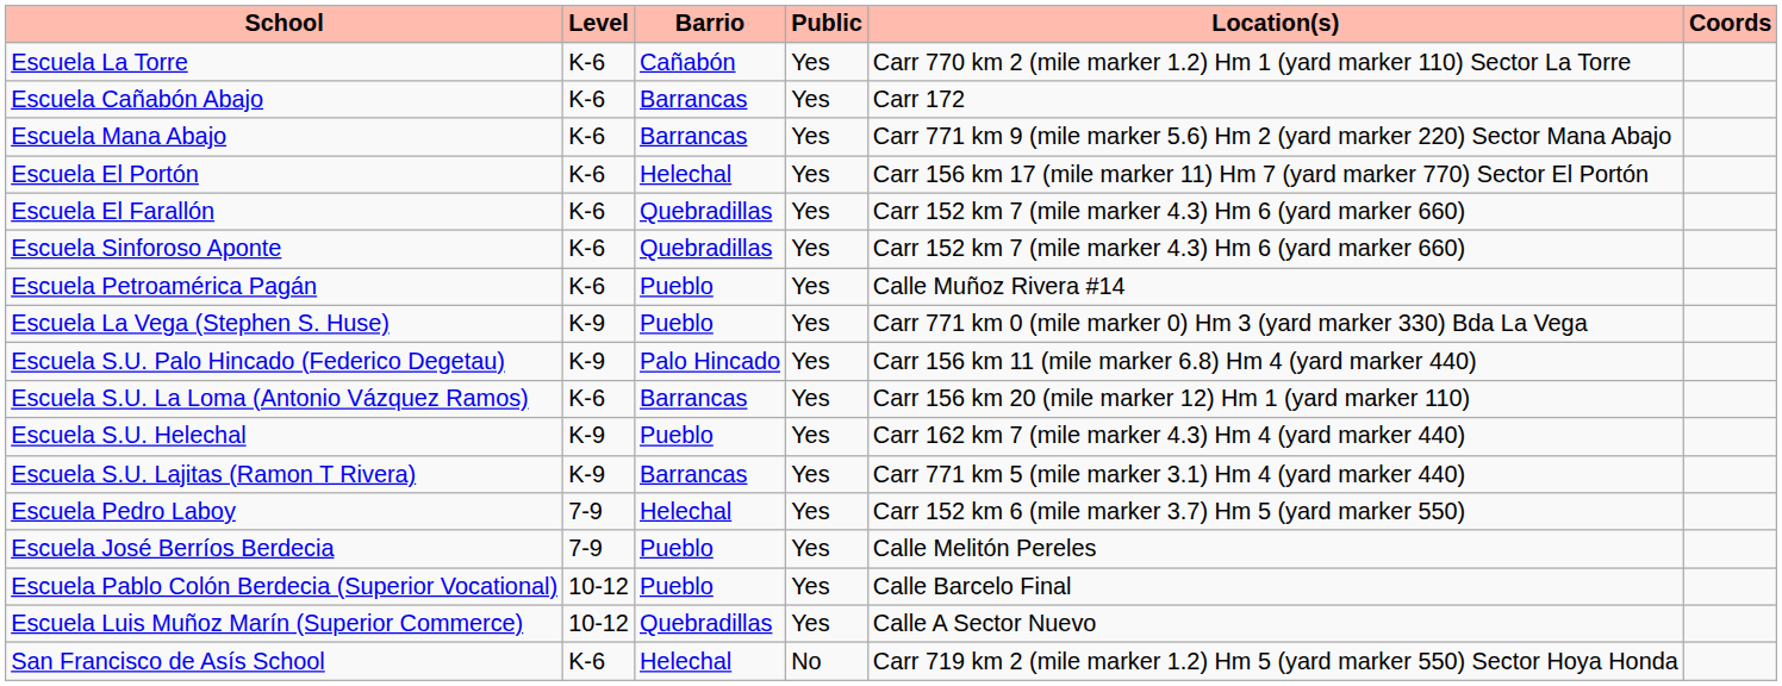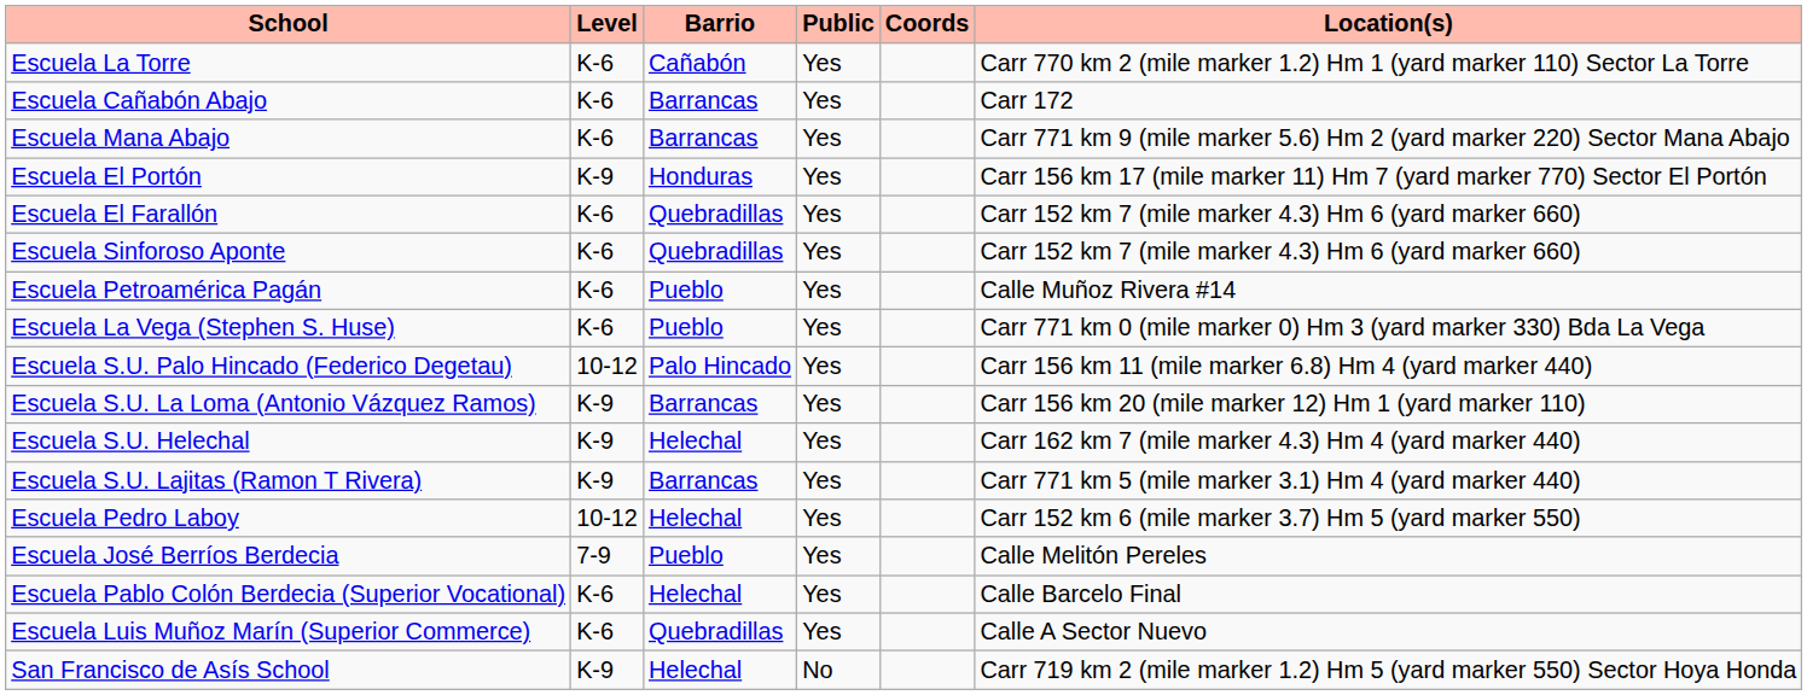columns swapped: Location(s) <-> Coords
Escuela El Portón | Level: K-6 -> K-9
Escuela El Portón | Barrio: Helechal -> Honduras
Escuela La Vega (Stephen S. Huse) | Level: K-9 -> K-6
Escuela S.U. Palo Hincado (Federico Degetau) | Level: K-9 -> 10-12
Escuela S.U. La Loma (Antonio Vázquez Ramos) | Level: K-6 -> K-9
Escuela S.U. Helechal | Barrio: Pueblo -> Helechal
Escuela Pedro Laboy | Level: 7-9 -> 10-12
Escuela Pablo Colón Berdecia (Superior Vocational) | Level: 10-12 -> K-6
Escuela Pablo Colón Berdecia (Superior Vocational) | Barrio: Pueblo -> Helechal
Escuela Luis Muñoz Marín (Superior Commerce) | Level: 10-12 -> K-6
San Francisco de Asís School | Level: K-6 -> K-9
